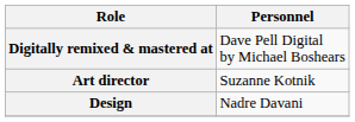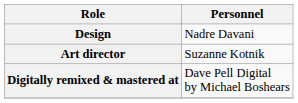rows swapped: Digitally remixed & mastered at <-> Design
